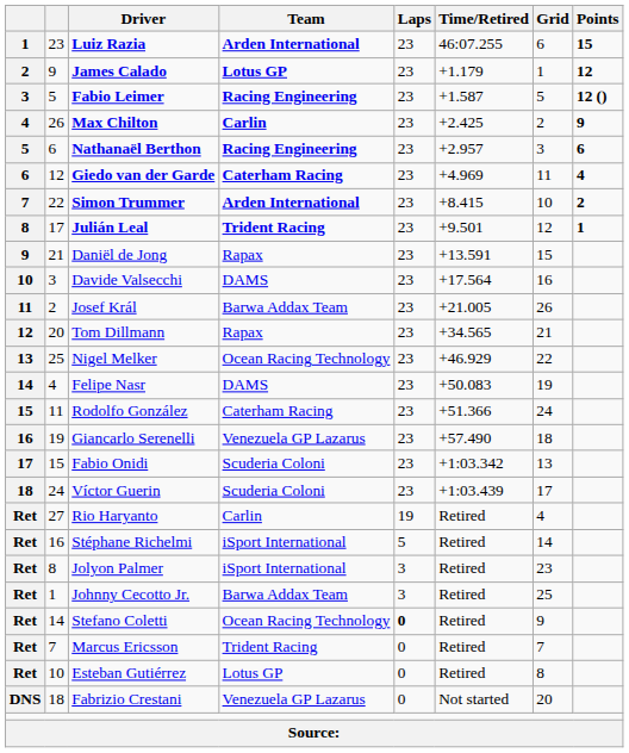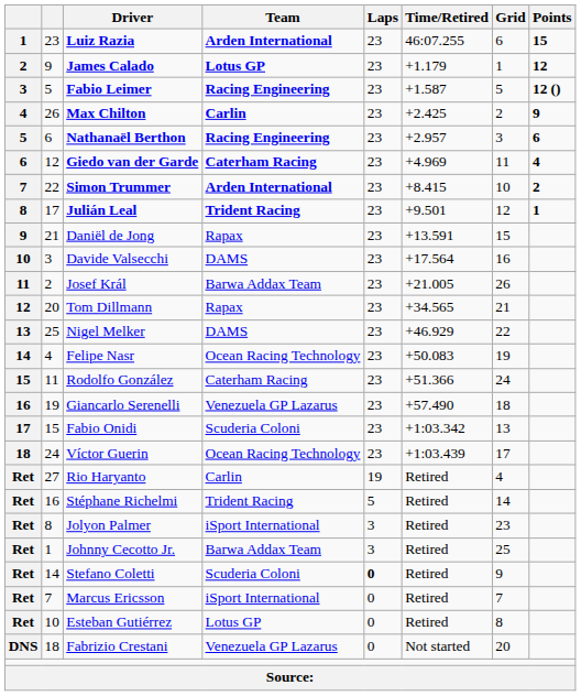Nigel Melker | Team: Ocean Racing Technology -> DAMS
Felipe Nasr | Team: DAMS -> Ocean Racing Technology
Víctor Guerin | Team: Scuderia Coloni -> Ocean Racing Technology
Stéphane Richelmi | Team: iSport International -> Trident Racing
Stefano Coletti | Team: Ocean Racing Technology -> Scuderia Coloni
Marcus Ericsson | Team: Trident Racing -> iSport International
